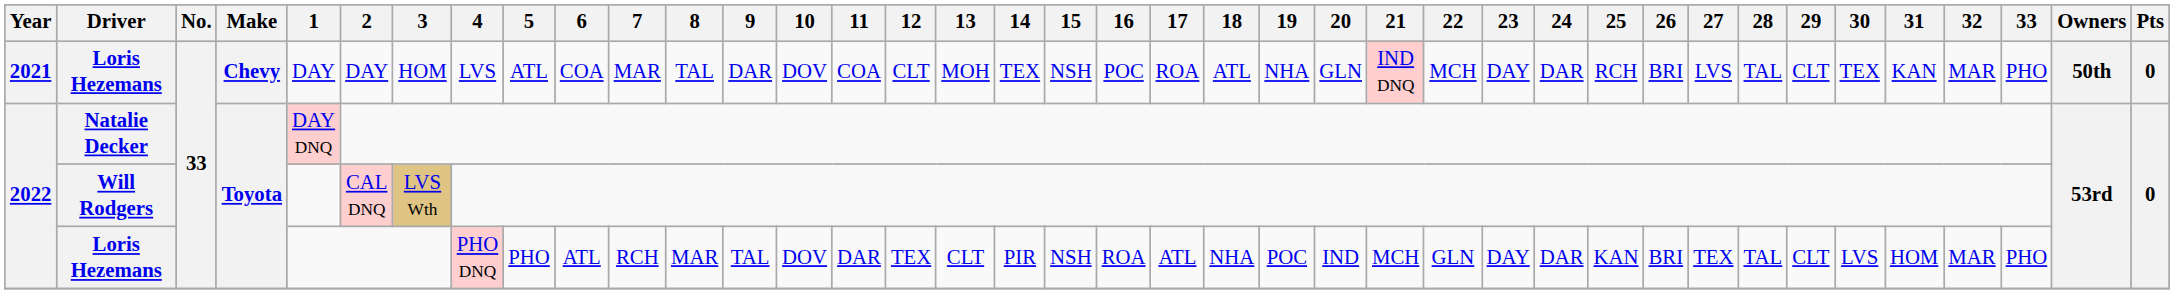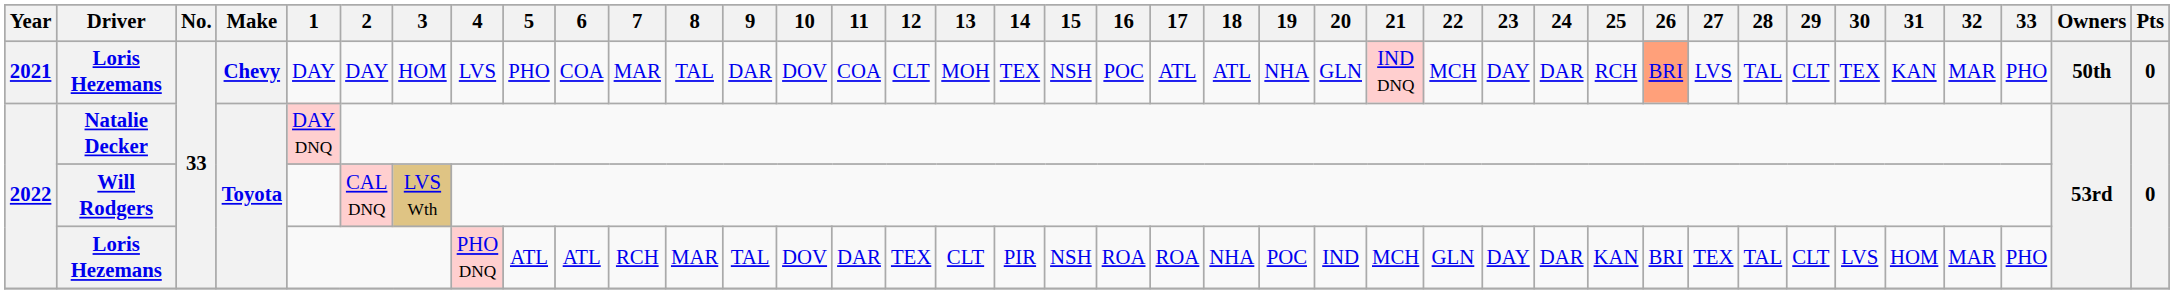2021 / Loris Hezemans | 5: ATL -> PHO
2021 / Loris Hezemans | 17: ROA -> ATL
2021 / Loris Hezemans | 26: no background -> lightsalmon background
2022 / Loris Hezemans | 5: PHO -> ATL
2022 / Loris Hezemans | 17: ATL -> ROA
